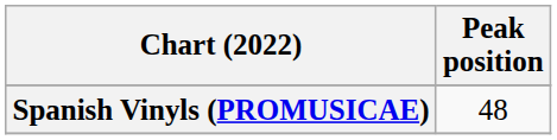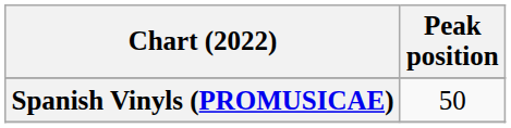Spanish Vinyls (PROMUSICAE) | Peak position: 48 -> 50
